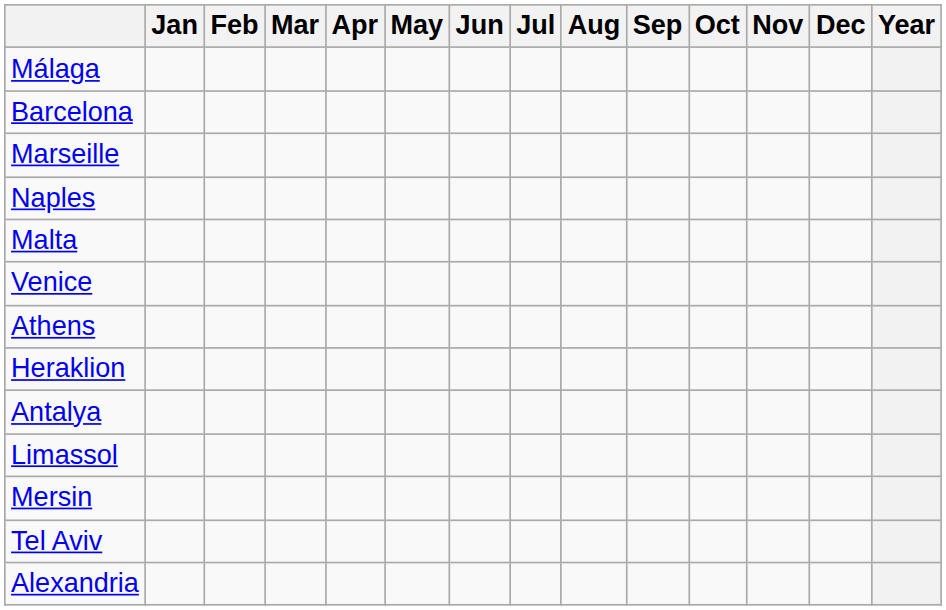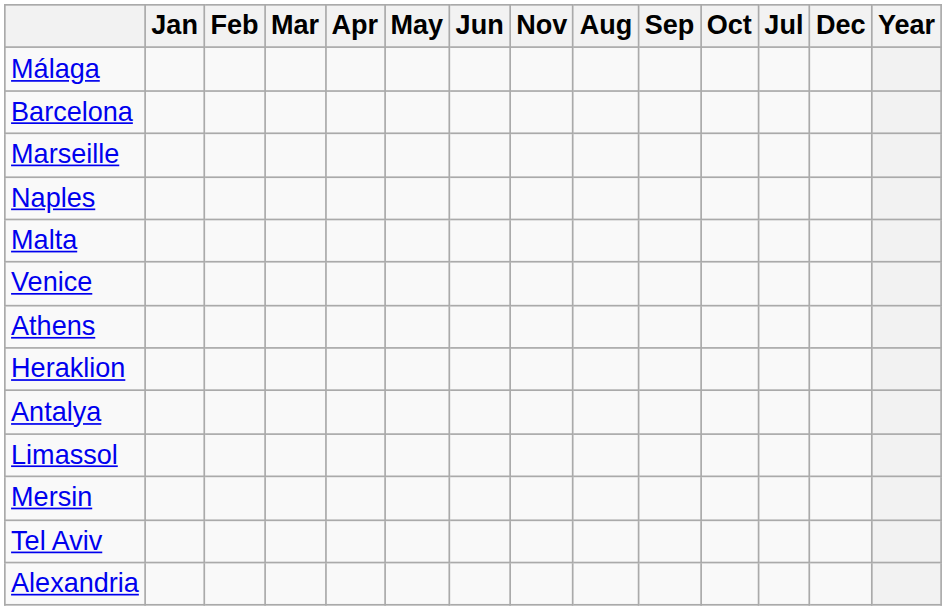columns swapped: Jul <-> Nov
